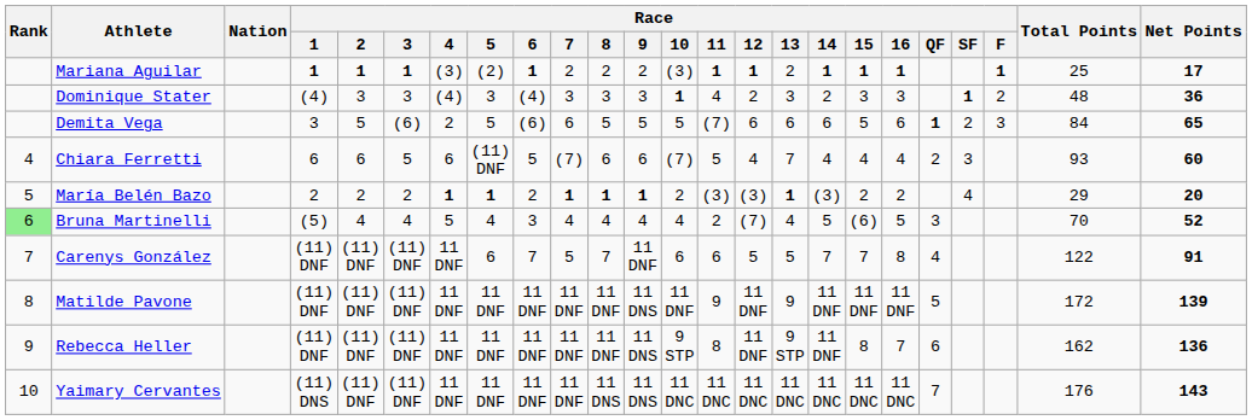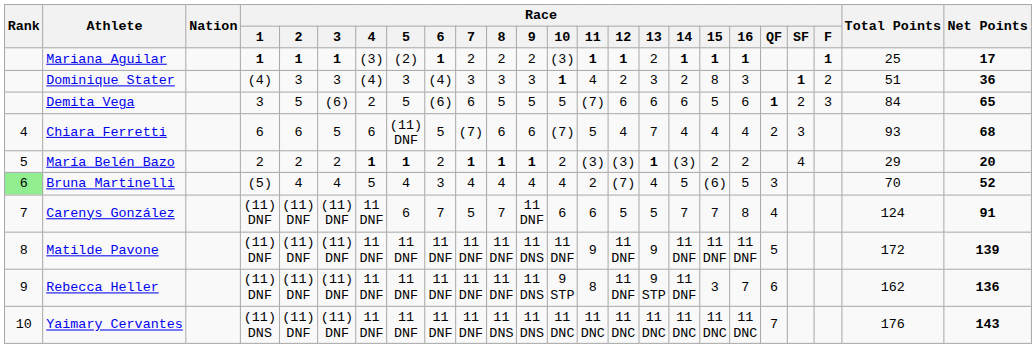Dominique Stater | Race / 15: 3 -> 8
Dominique Stater | Total Points: 48 -> 51
Chiara Ferretti | Net Points: 60 -> 68
Carenys González | Total Points: 122 -> 124
Rebecca Heller | Race / 15: 8 -> 3
